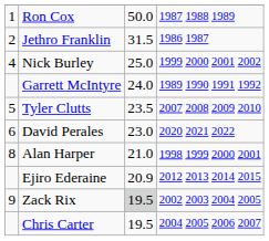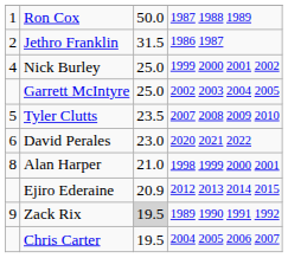Garrett McIntyre | column 3: 24.0 -> 25.0
Garrett McIntyre | column 4: 1989 1990 1991 1992 -> 2002 2003 2004 2005
Zack Rix | column 4: 2002 2003 2004 2005 -> 1989 1990 1991 1992
